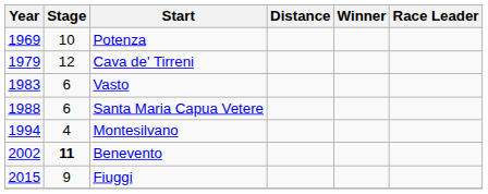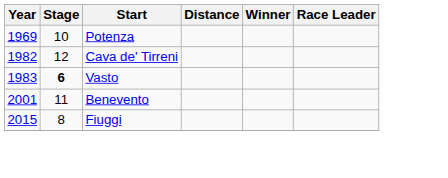Cava de' Tirreni | Year: 1979 -> 1982
Vasto | Stage: normal -> bold
- row: 1988 | 6 | Santa Maria Capua Vetere
- row: 1994 | 4 | Montesilvano
Benevento | Year: 2002 -> 2001
Benevento | Stage: bold -> normal
Fiuggi | Stage: 9 -> 8
